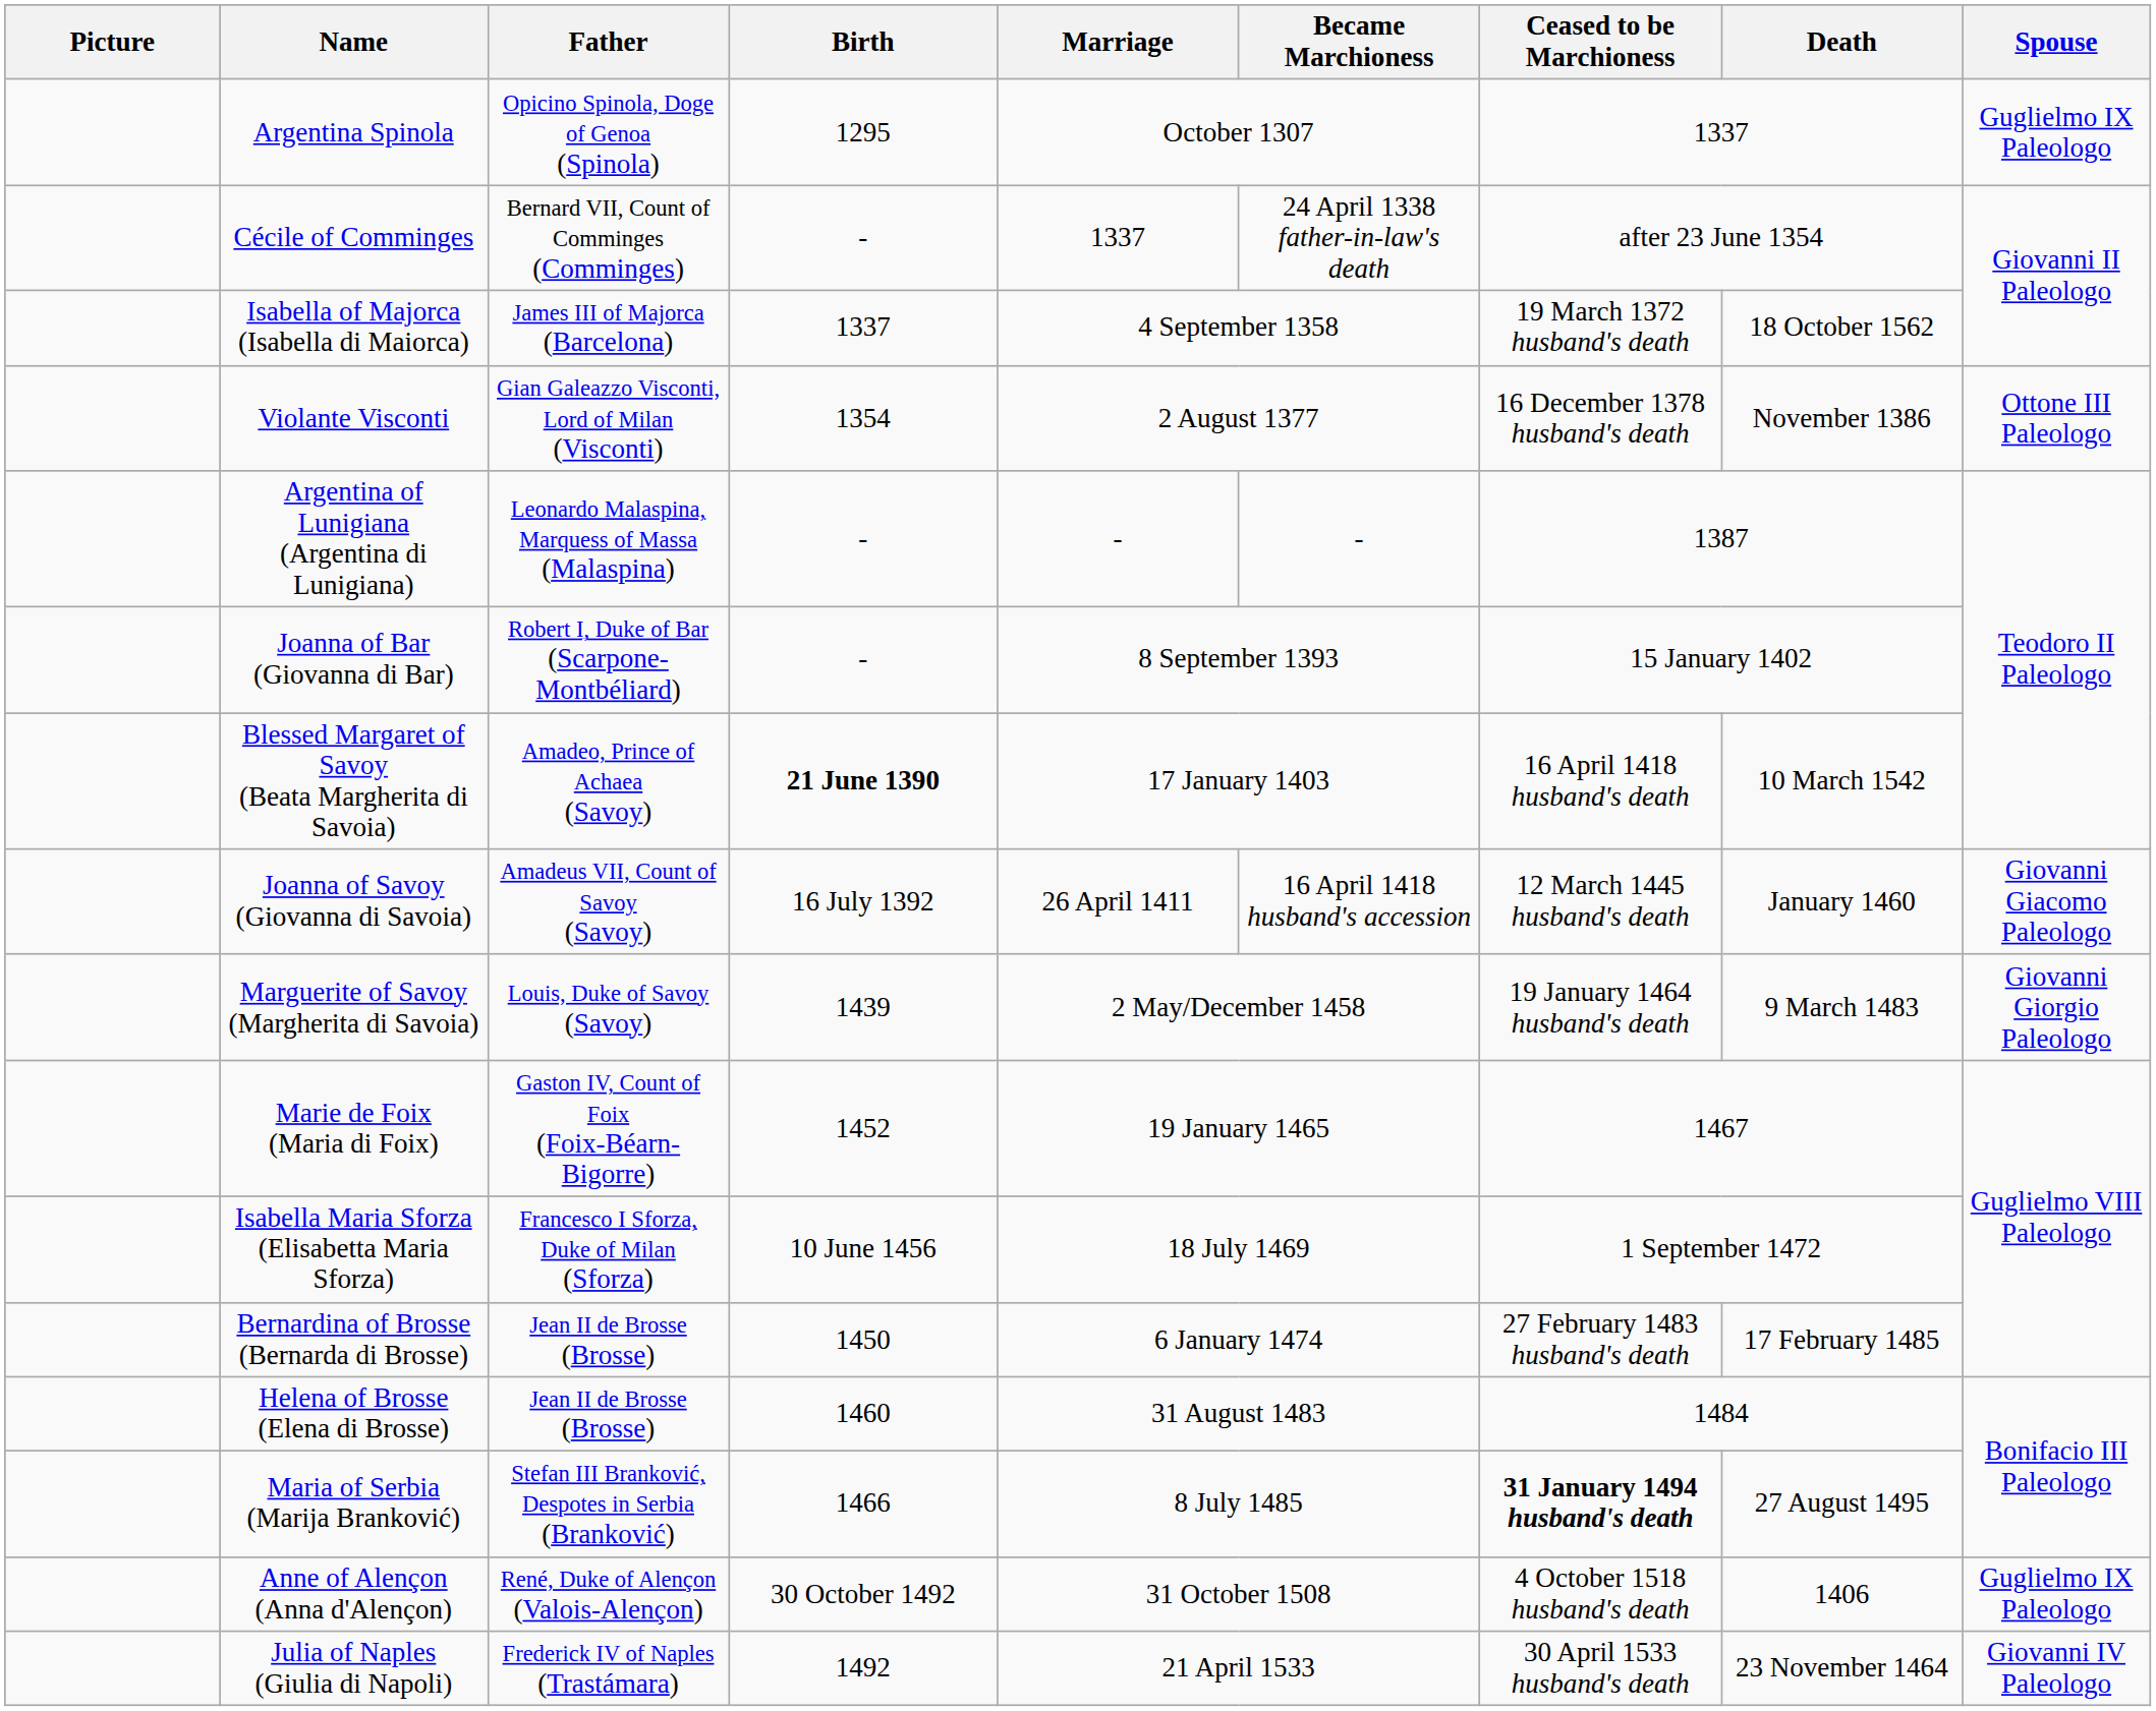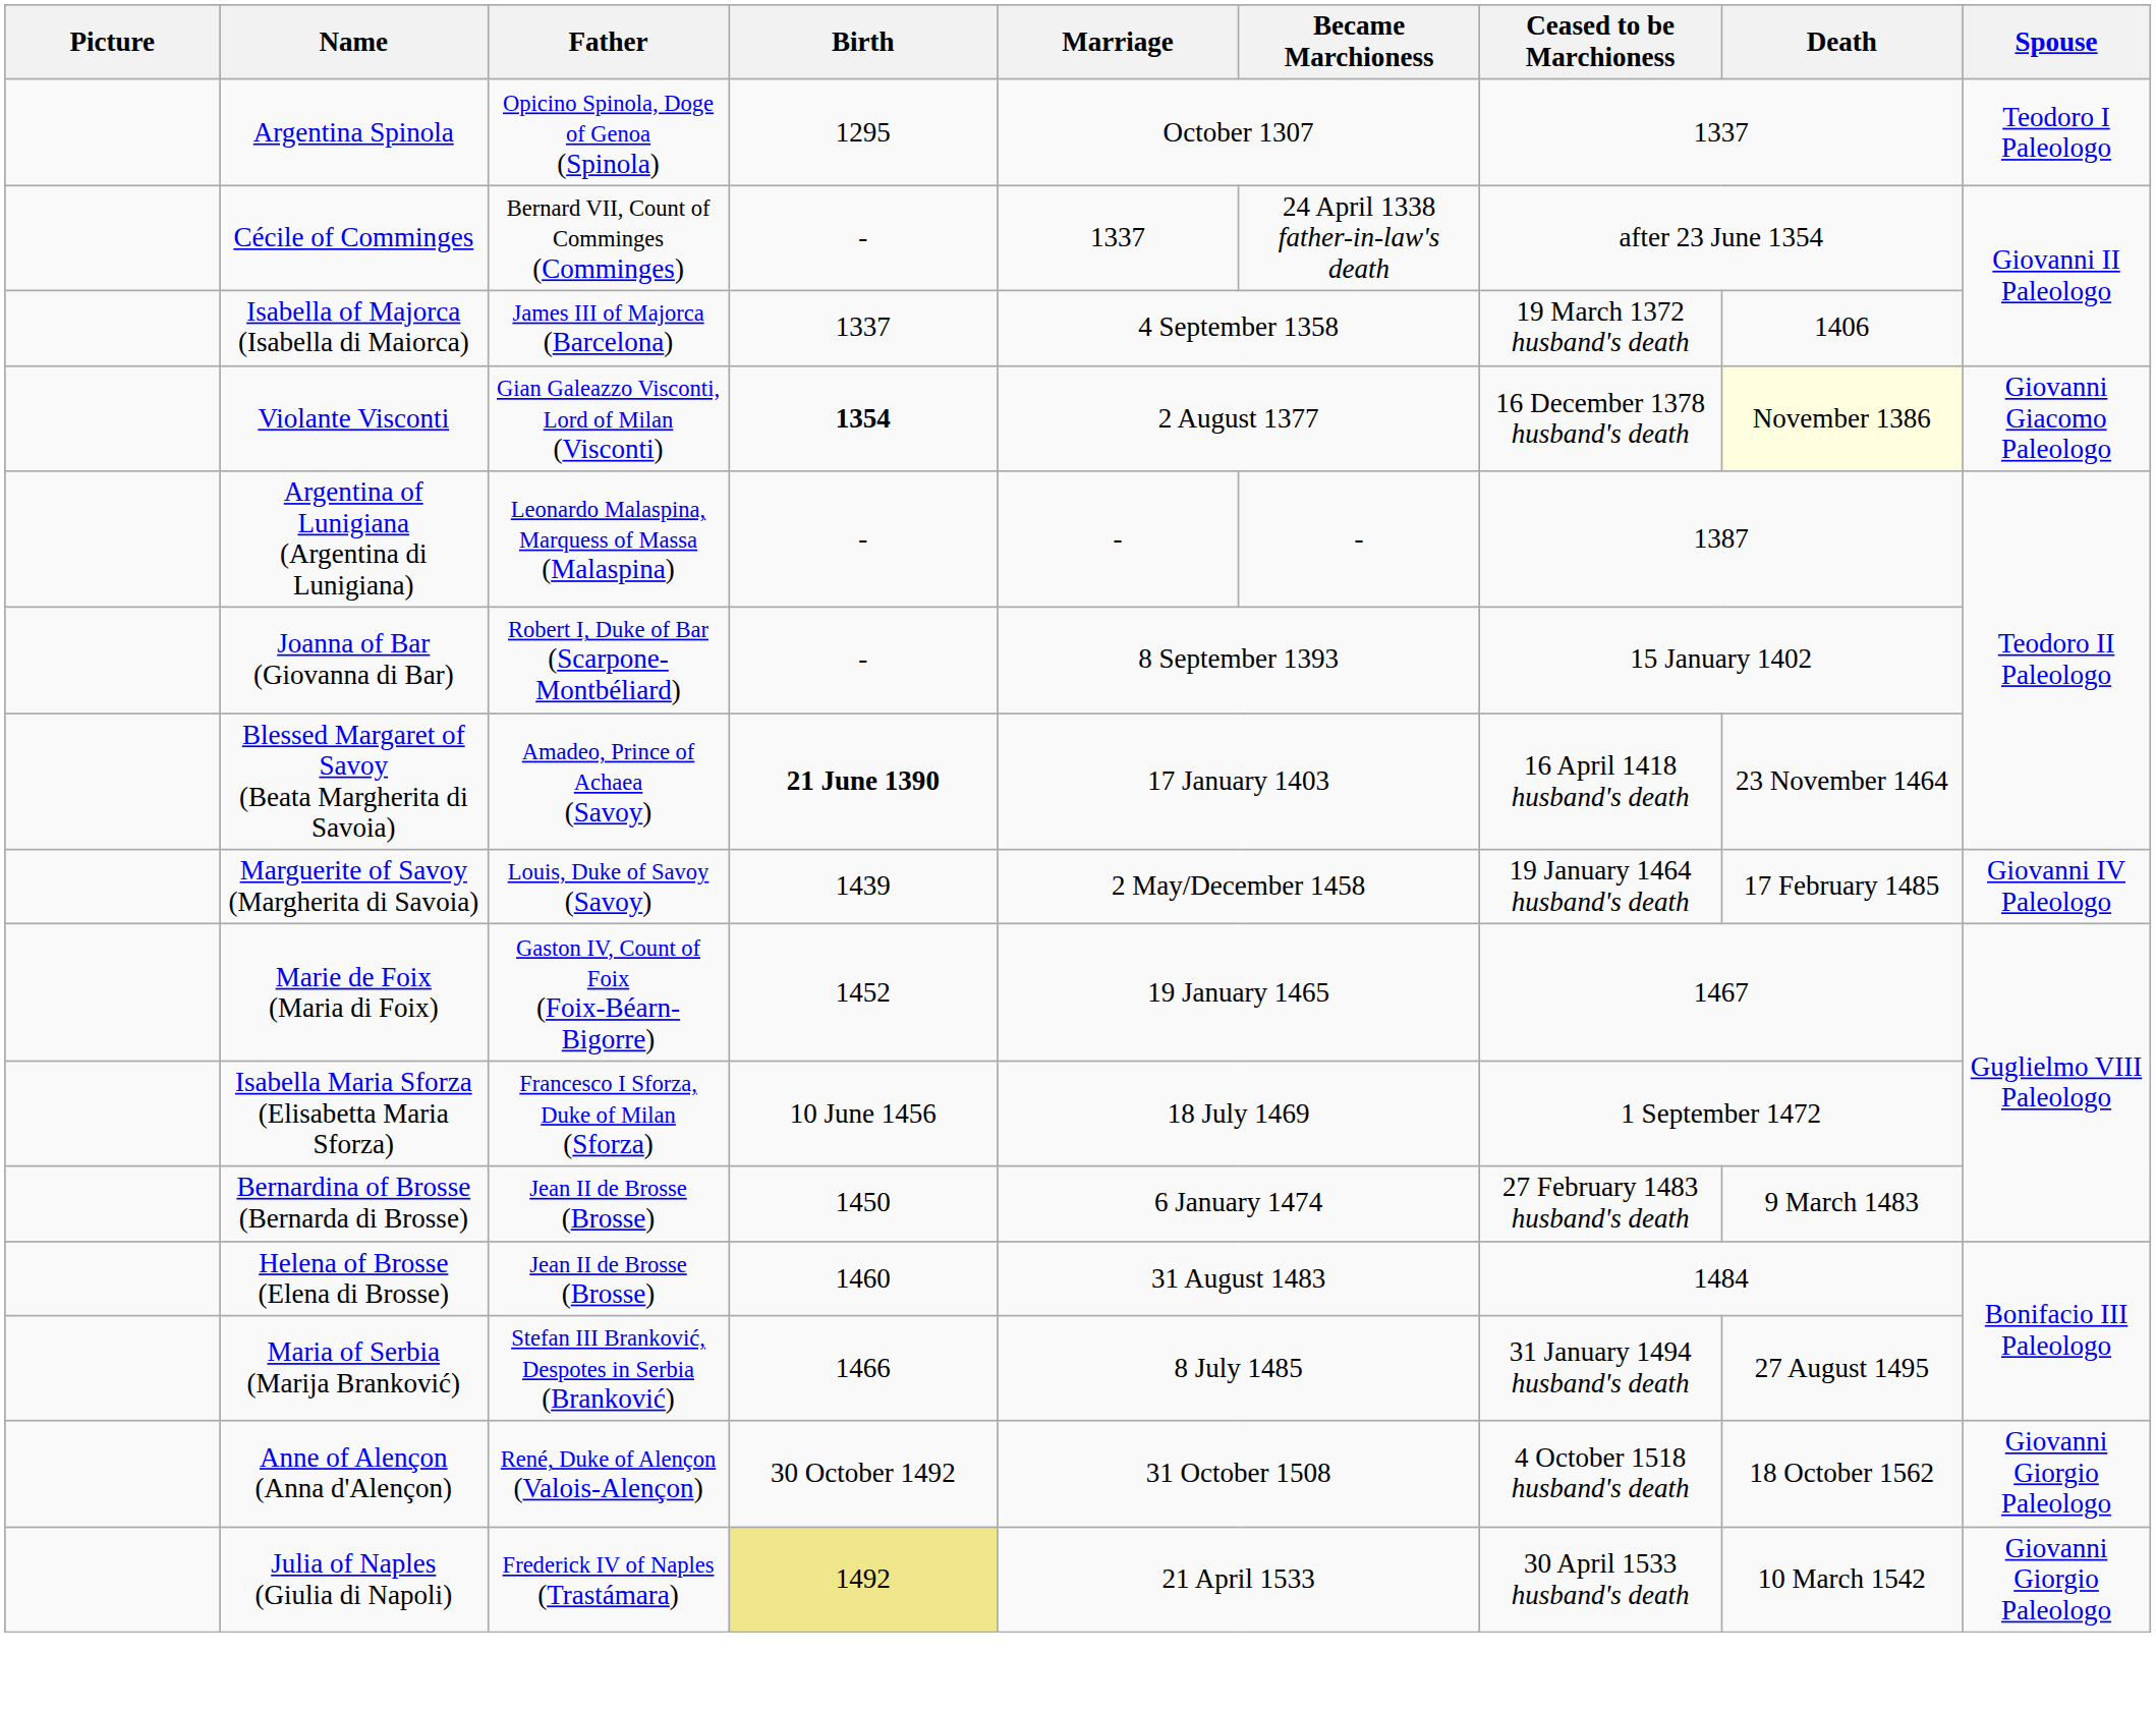Argentina Spinola | Spouse: Guglielmo IX Paleologo -> Teodoro I Paleologo
Isabella of Majorca (Isabella di Maiorca) | Death: 18 October 1562 -> 1406
Violante Visconti | Birth: normal -> bold
Violante Visconti | Death: no background -> lightyellow background
Violante Visconti | Spouse: Ottone III Paleologo -> Giovanni Giacomo Paleologo
Blessed Margaret of Savoy (Beata Margherita di Savoia) | Death: 10 March 1542 -> 23 November 1464
- row: Joanna of Savoy (Giovanna di Savoia) | Amadeus VII, Count of Savoy (Savoy) | 16 July 1392 | 26 April 1411 | 16 April 1418 husband's accession | 12 March 1445 husband's death | January 1460 | Giovanni Giacomo Paleologo
Marguerite of Savoy (Margherita di Savoia) | Death: 9 March 1483 -> 17 February 1485
Marguerite of Savoy (Margherita di Savoia) | Spouse: Giovanni Giorgio Paleologo -> Giovanni IV Paleologo
Bernardina of Brosse (Bernarda di Brosse) | Death: 17 February 1485 -> 9 March 1483
Maria of Serbia (Marija Branković) | Ceased to be Marchioness: bold -> normal
Anne of Alençon (Anna d'Alençon) | Death: 1406 -> 18 October 1562
Anne of Alençon (Anna d'Alençon) | Spouse: Guglielmo IX Paleologo -> Giovanni Giorgio Paleologo
Julia of Naples (Giulia di Napoli) | Birth: no background -> khaki background
Julia of Naples (Giulia di Napoli) | Death: 23 November 1464 -> 10 March 1542
Julia of Naples (Giulia di Napoli) | Spouse: Giovanni IV Paleologo -> Giovanni Giorgio Paleologo
